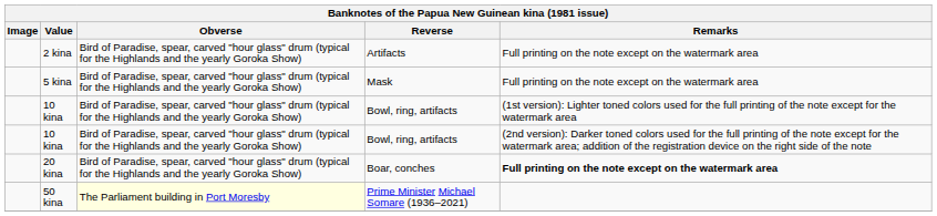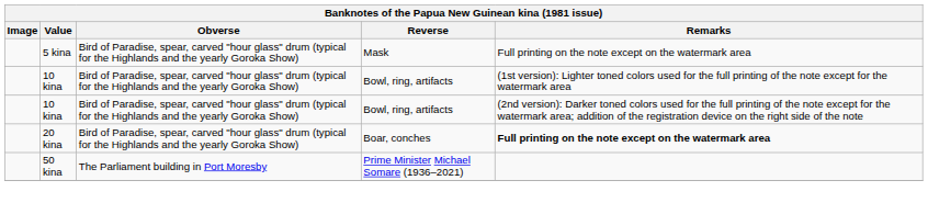- row: 2 kina | Bird of Paradise, spear, carved "hour glass" drum (typical for the Highlands and the yearly Goroka Show) | Artifacts | Full printing on the note except on the watermark area
50 kina | Obverse: lightyellow background -> no background
